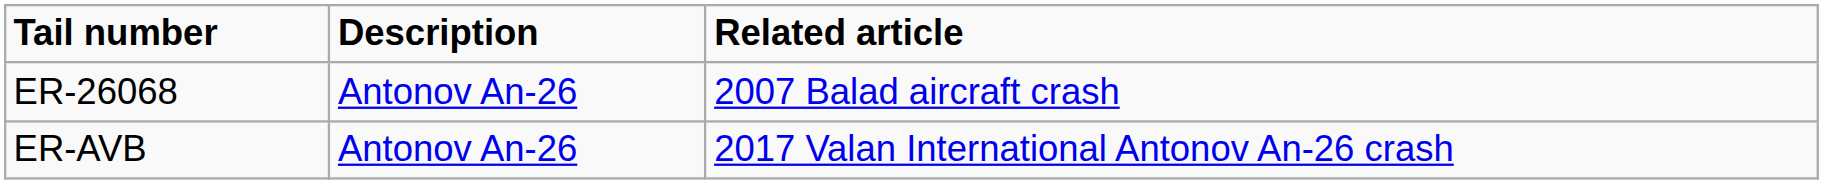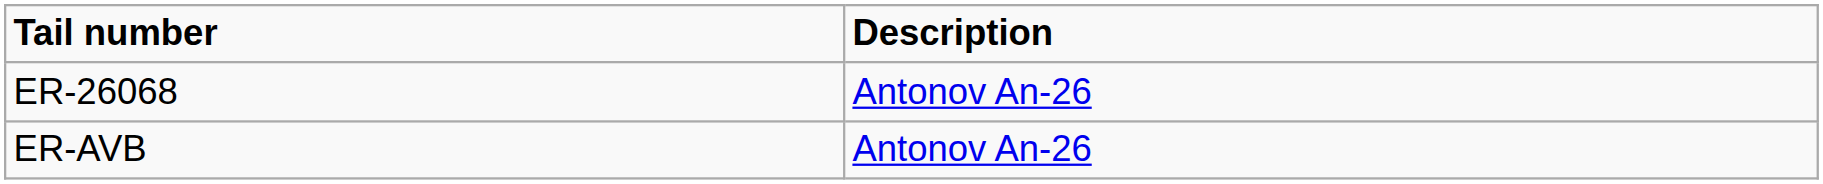- column: Related article | 2007 Balad aircraft crash | 2017 Valan International Antonov An-26 crash
